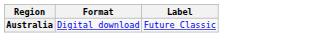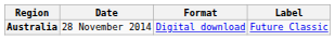+ column: Date | 28 November 2014
